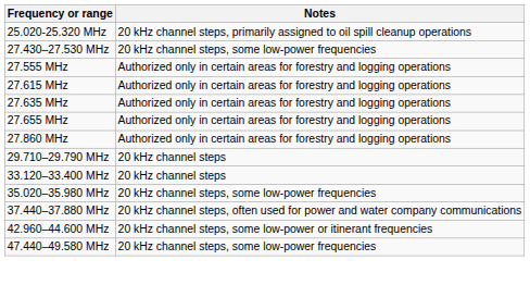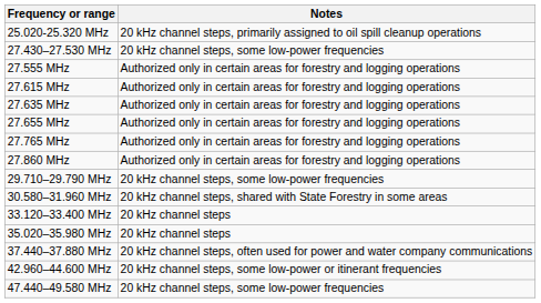+ row: 27.765 MHz | Authorized only in certain areas for forestry and logging operations
29.710–29.790 MHz | Notes: 20 kHz channel steps -> 20 kHz channel steps, some low-power frequencies
+ row: 30.580–31.960 MHz | 20 kHz channel steps, shared with State Forestry in some areas
35.020–35.980 MHz | Notes: 20 kHz channel steps, some low-power frequencies -> 20 kHz channel steps
